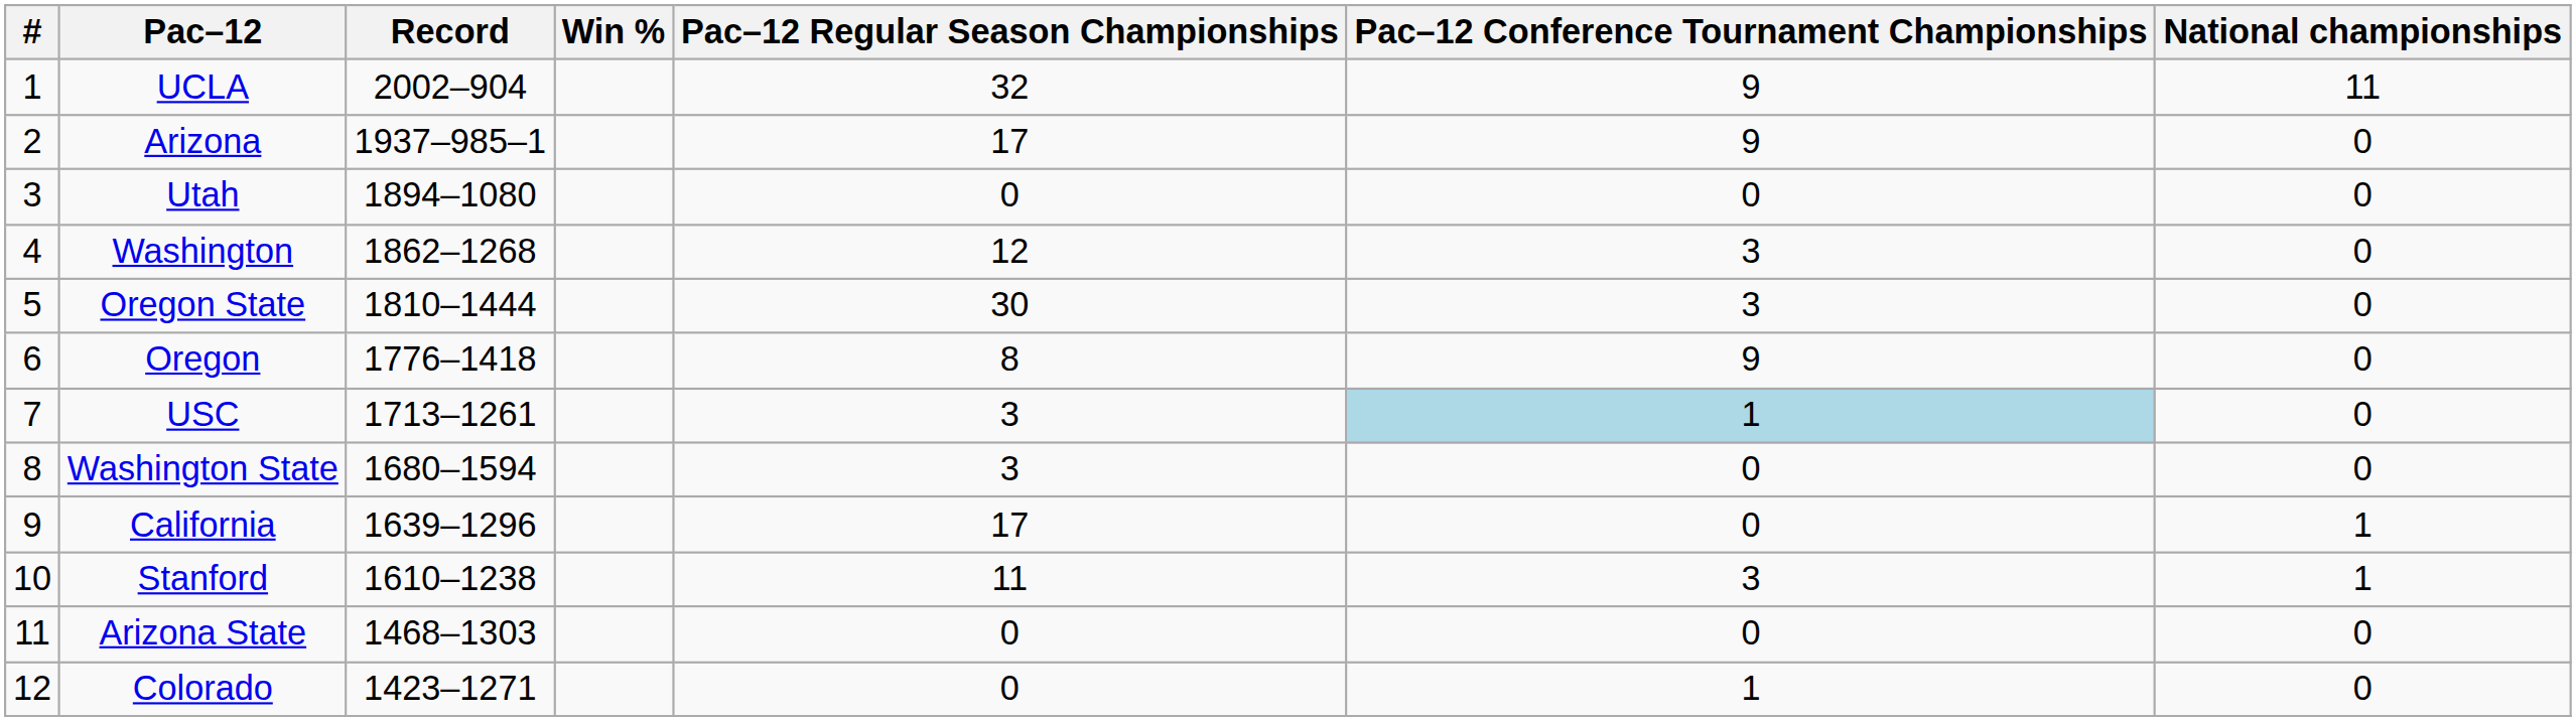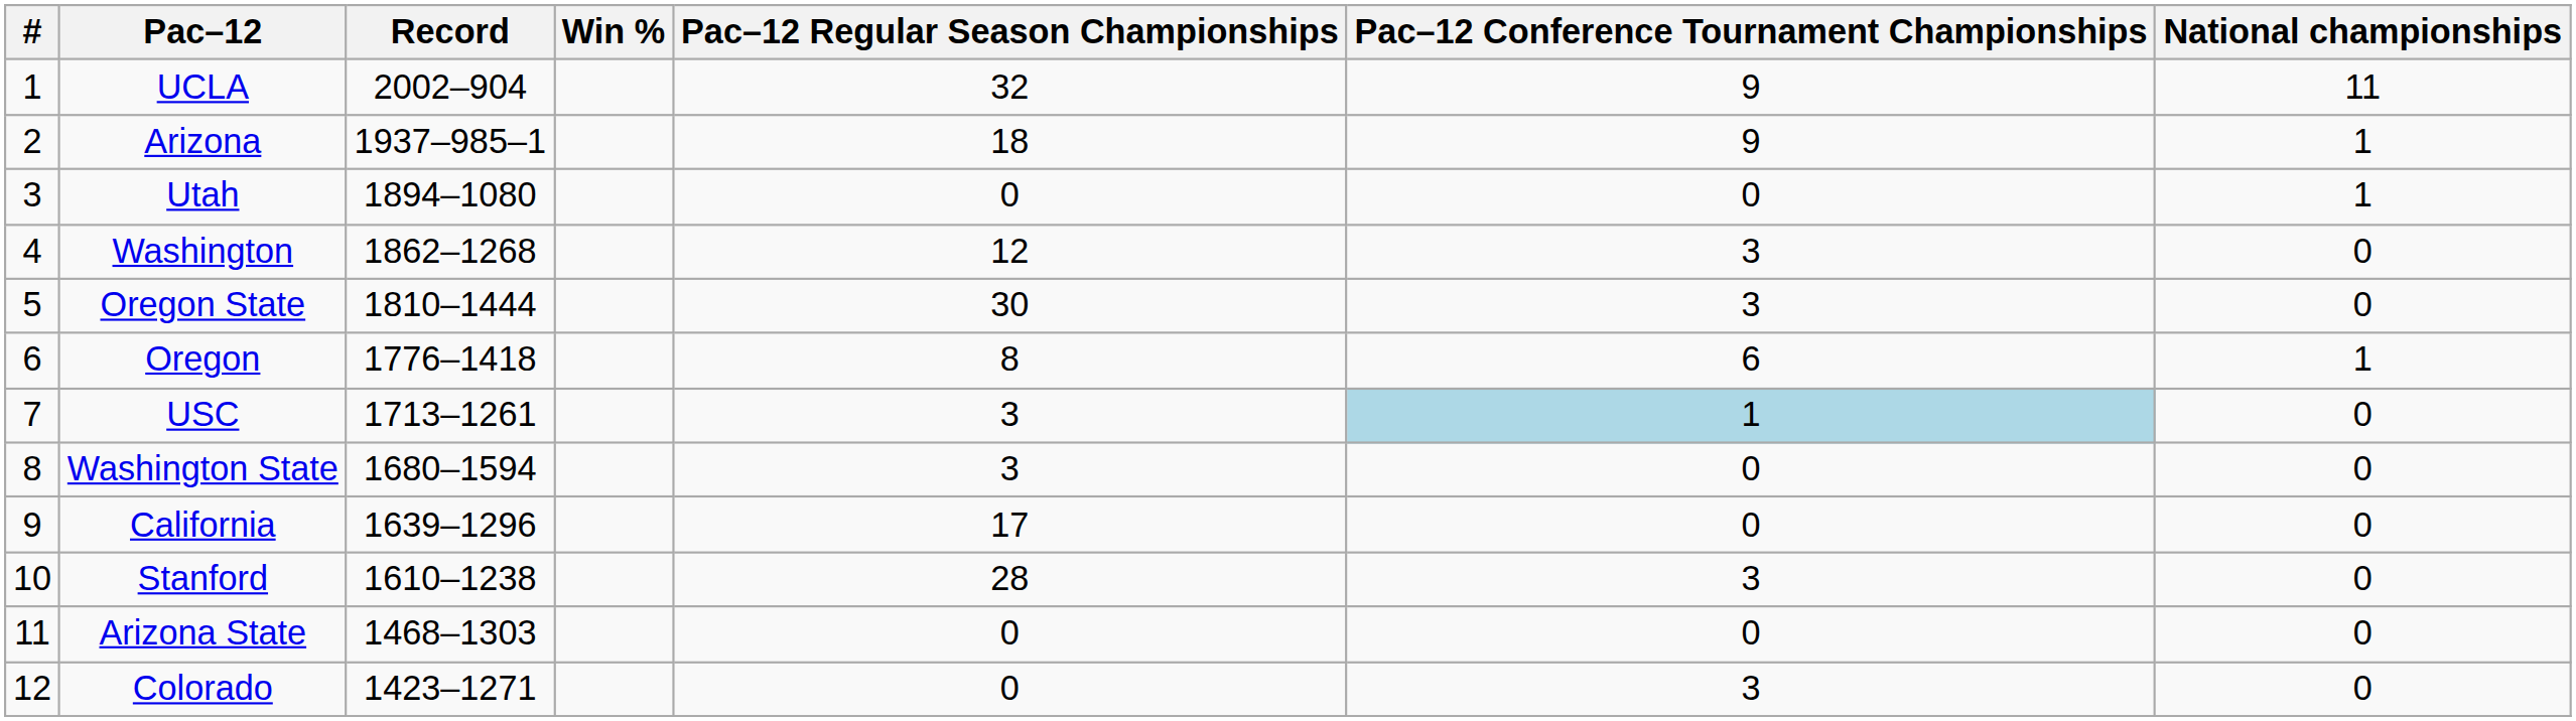Arizona | Pac–12 Regular Season Championships: 17 -> 18
Arizona | National championships: 0 -> 1
Utah | National championships: 0 -> 1
Oregon | Pac–12 Conference Tournament Championships: 9 -> 6
Oregon | National championships: 0 -> 1
California | National championships: 1 -> 0
Stanford | Pac–12 Regular Season Championships: 11 -> 28
Stanford | National championships: 1 -> 0
Colorado | Pac–12 Conference Tournament Championships: 1 -> 3
